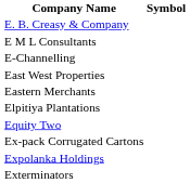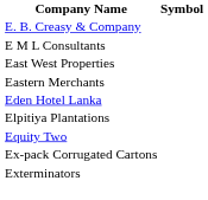- row: E-Channelling
+ row: Eden Hotel Lanka
- row: Expolanka Holdings
